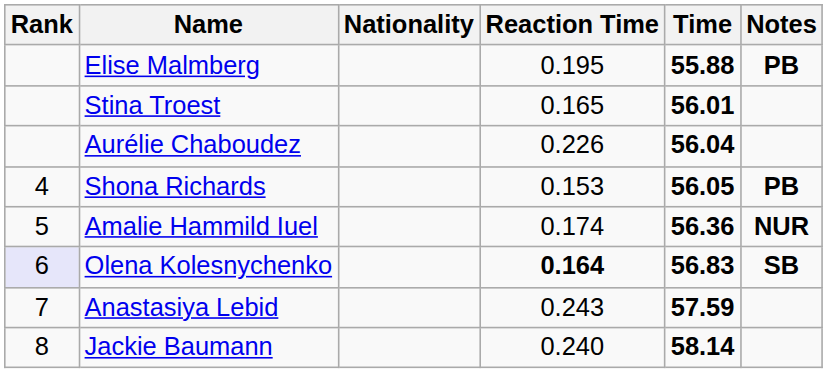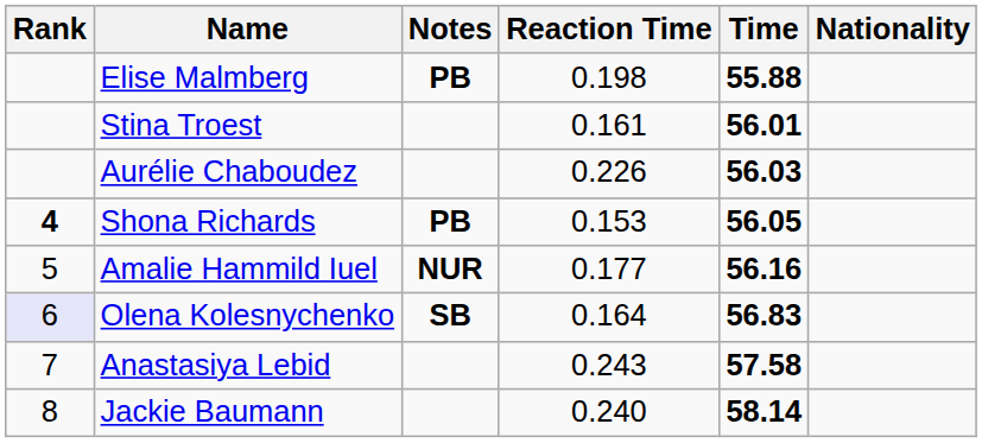columns swapped: Nationality <-> Notes
Elise Malmberg | Reaction Time: 0.195 -> 0.198
Stina Troest | Reaction Time: 0.165 -> 0.161
Aurélie Chaboudez | Time: 56.04 -> 56.03
Shona Richards | Rank: normal -> bold
Amalie Hammild Iuel | Reaction Time: 0.174 -> 0.177
Amalie Hammild Iuel | Time: 56.36 -> 56.16
Olena Kolesnychenko | Reaction Time: bold -> normal
Anastasiya Lebid | Time: 57.59 -> 57.58
